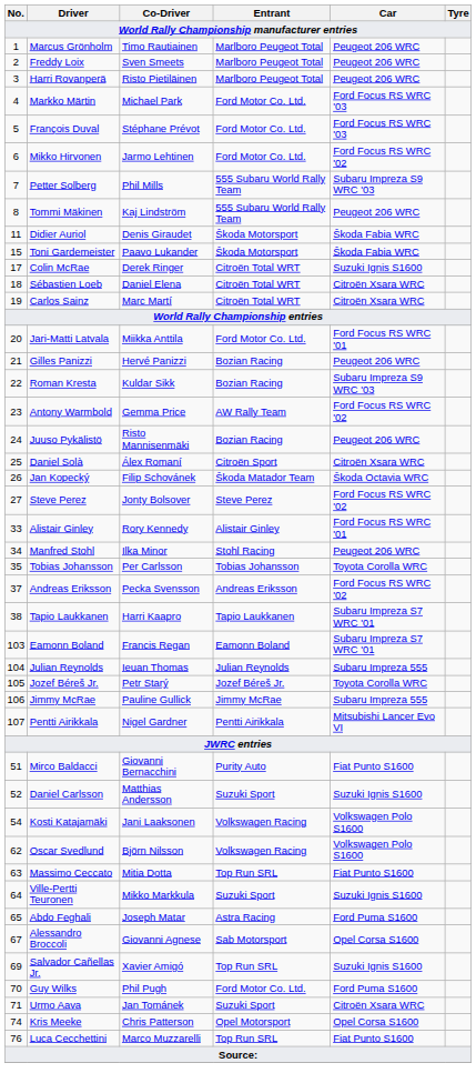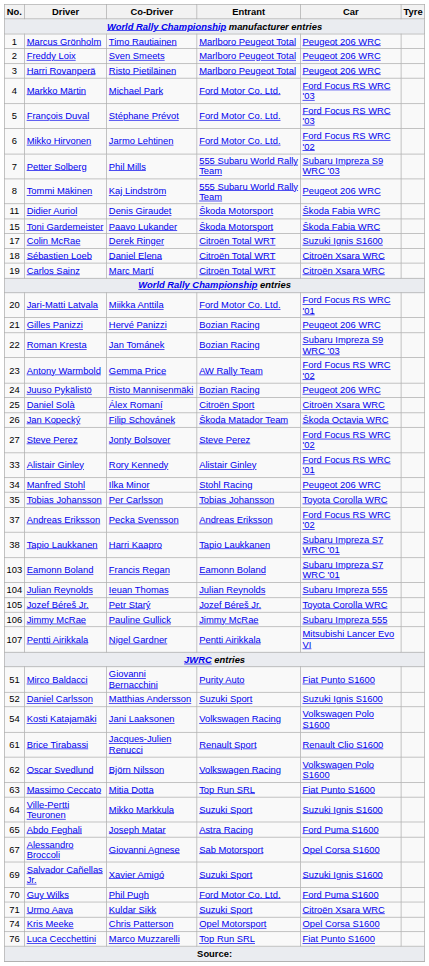Roman Kresta | Co-Driver: Kuldar Sikk -> Jan Tománek
+ row: 61 | Brice Tirabassi | Jacques-Julien Renucci | Renault Sport | Renault Clio S1600
Salvador Cañellas Jr. | Entrant: Top Run SRL -> Suzuki Sport
Urmo Aava | Co-Driver: Jan Tománek -> Kuldar Sikk
